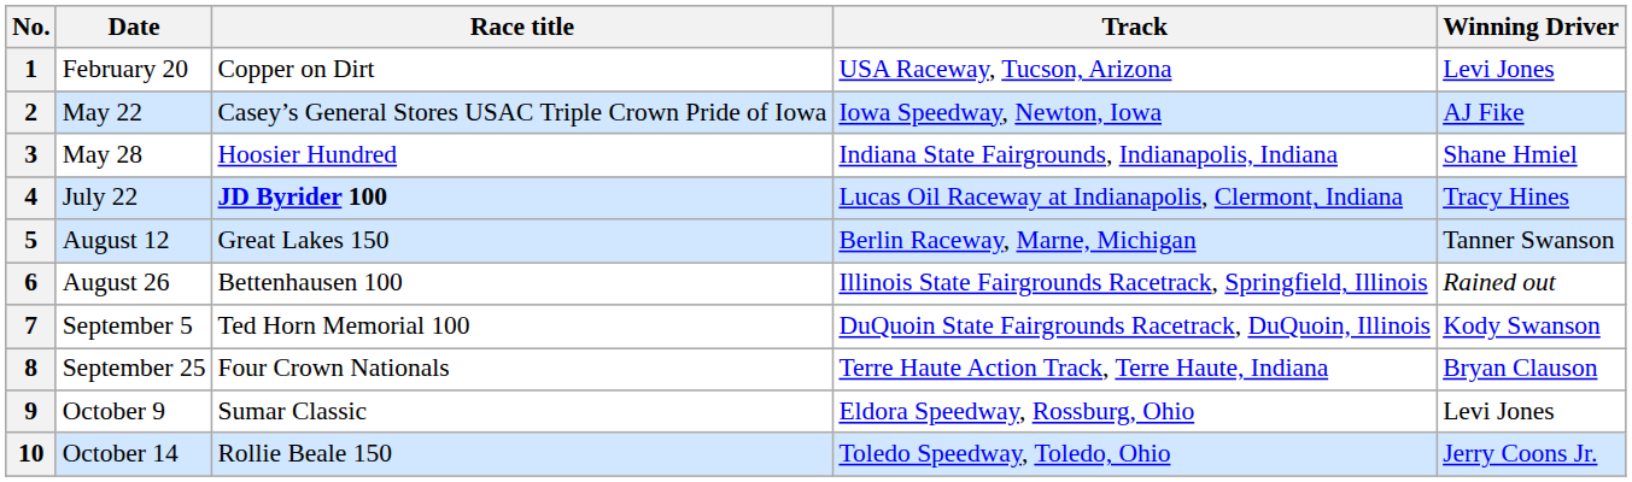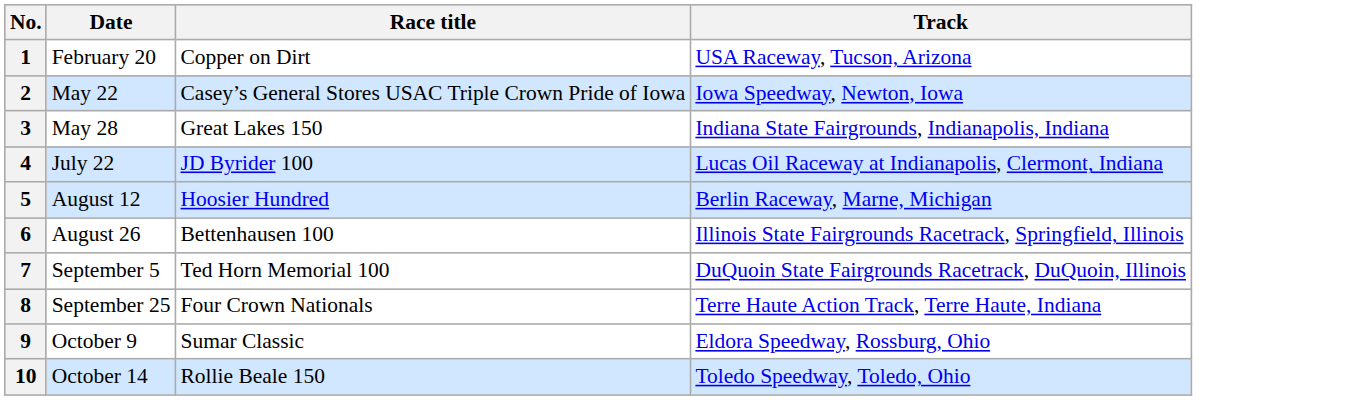- column: Winning Driver | Levi Jones | AJ Fike | Shane Hmiel | Tracy Hines | Tanner Swanson | Rained out | Kody Swanson | Bryan Clauson | Levi Jones | Jerry Coons Jr.
3 | Race title: Hoosier Hundred -> Great Lakes 150
4 | Race title: bold -> normal
5 | Race title: Great Lakes 150 -> Hoosier Hundred
